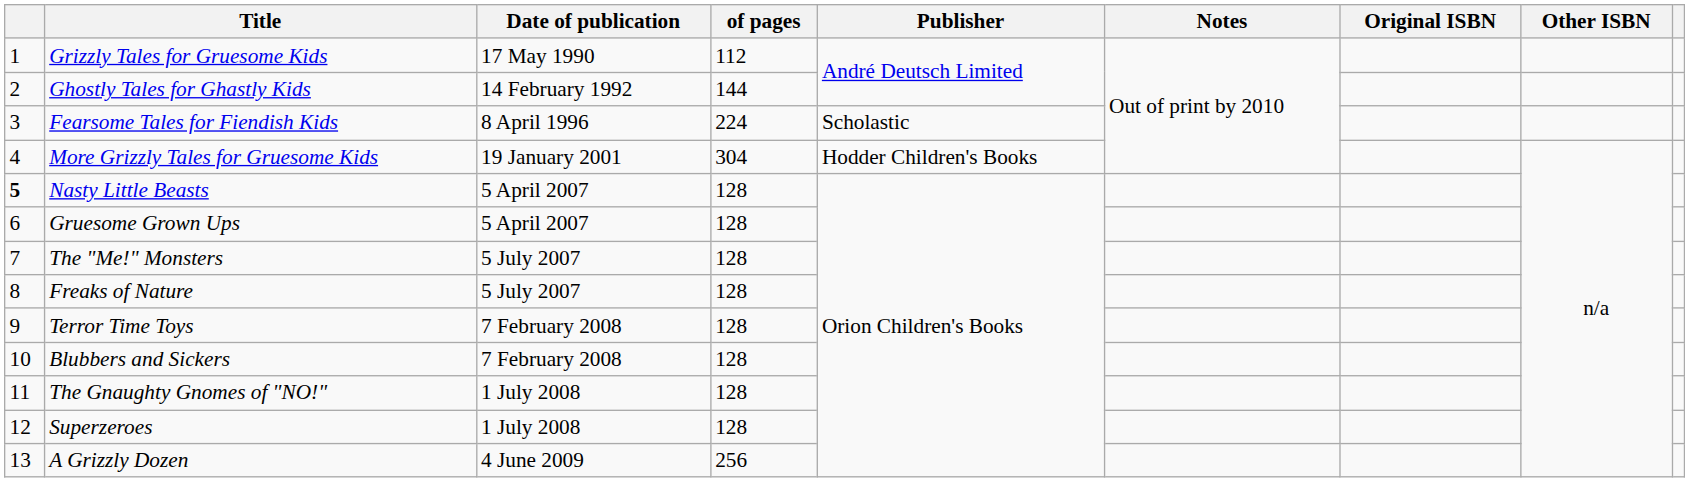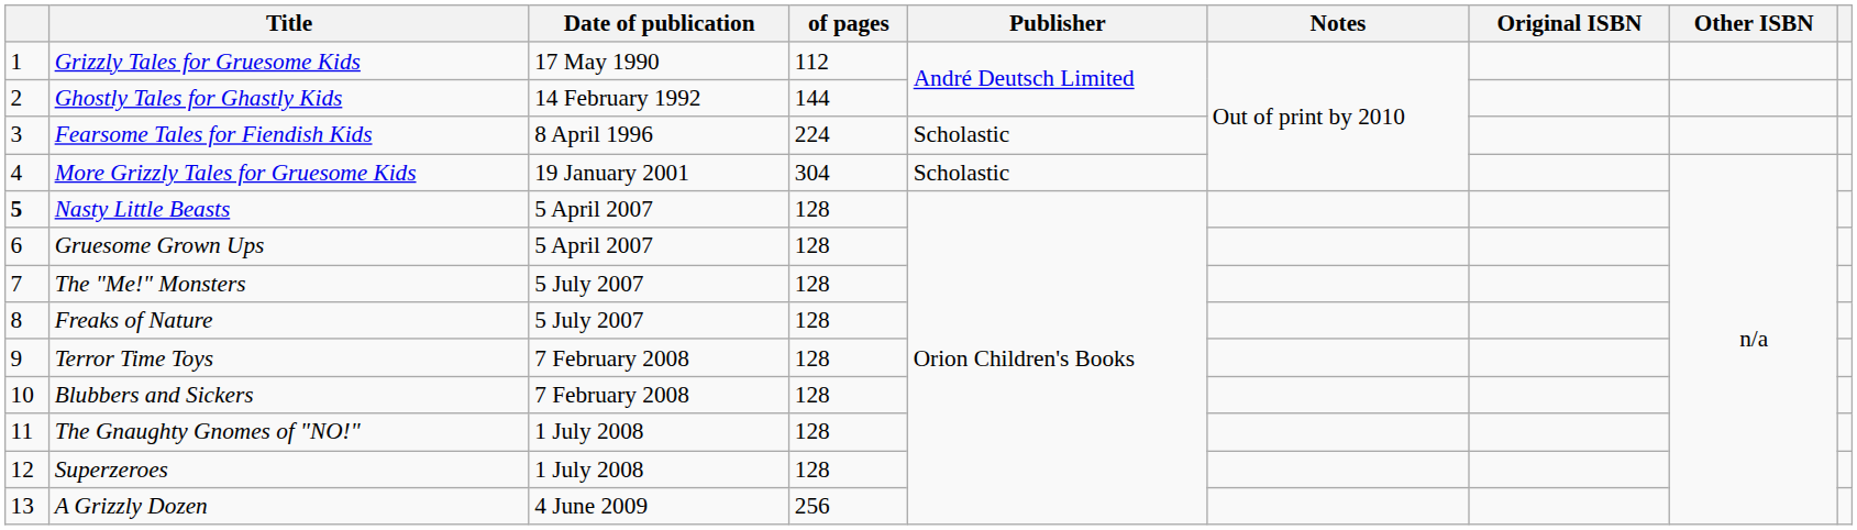More Grizzly Tales for Gruesome Kids | Publisher: Hodder Children's Books -> Scholastic
